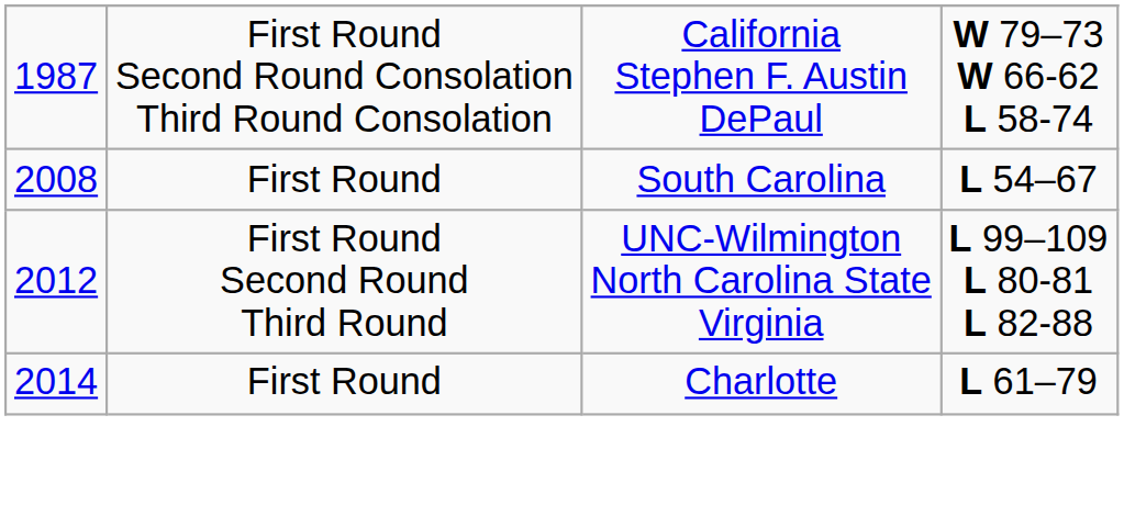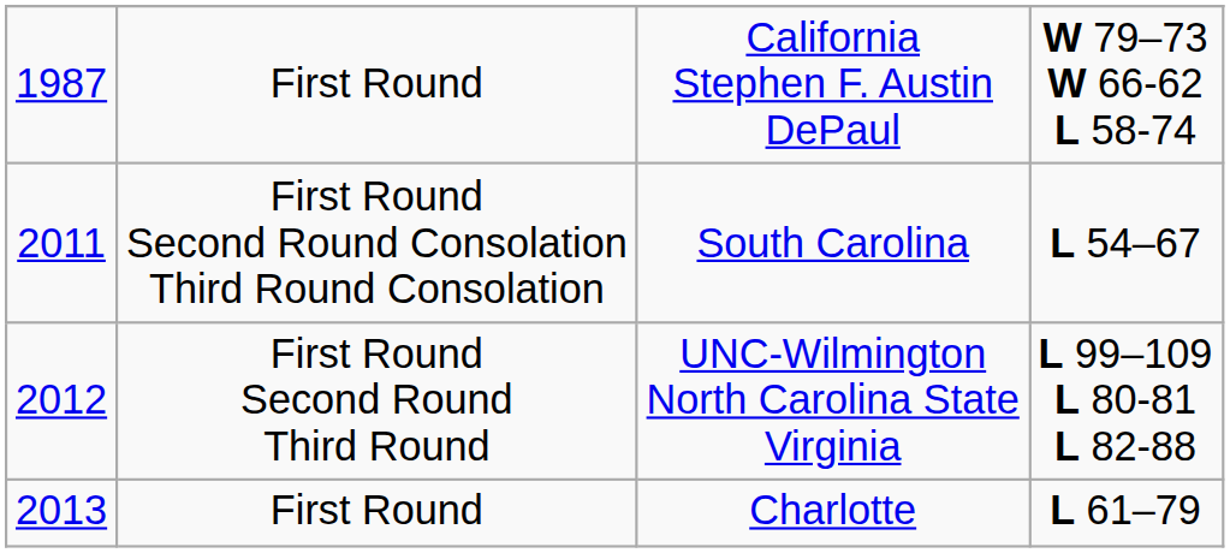California Stephen F. Austin DePaul | column 2: First Round Second Round Consolation Third Round Consolation -> First Round
South Carolina | column 1: 2008 -> 2011
South Carolina | column 2: First Round -> First Round Second Round Consolation Third Round Consolation
Charlotte | column 1: 2014 -> 2013
